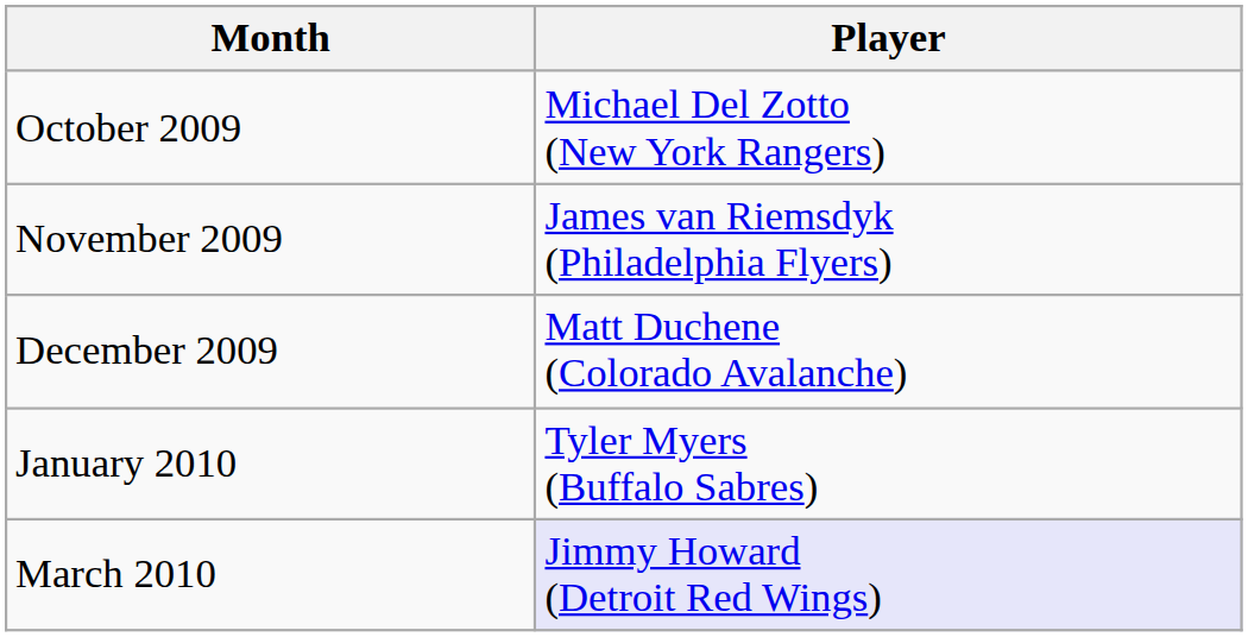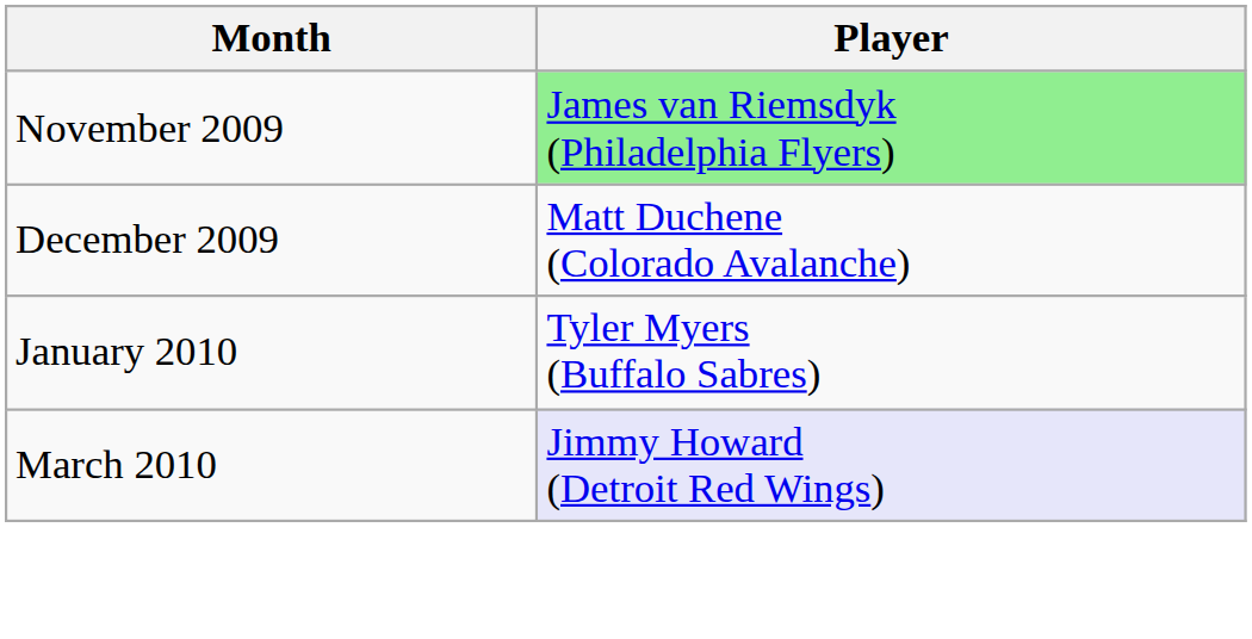- row: October 2009 | Michael Del Zotto (New York Rangers)
November 2009 | Player: no background -> lightgreen background
